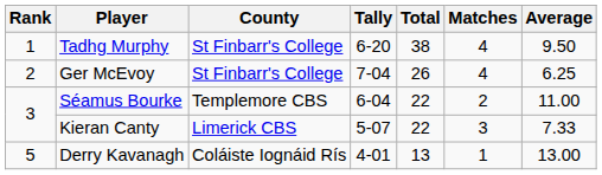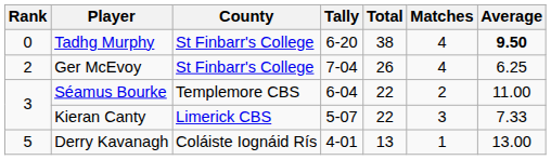Tadhg Murphy | Rank: 1 -> 0
Tadhg Murphy | Average: normal -> bold
